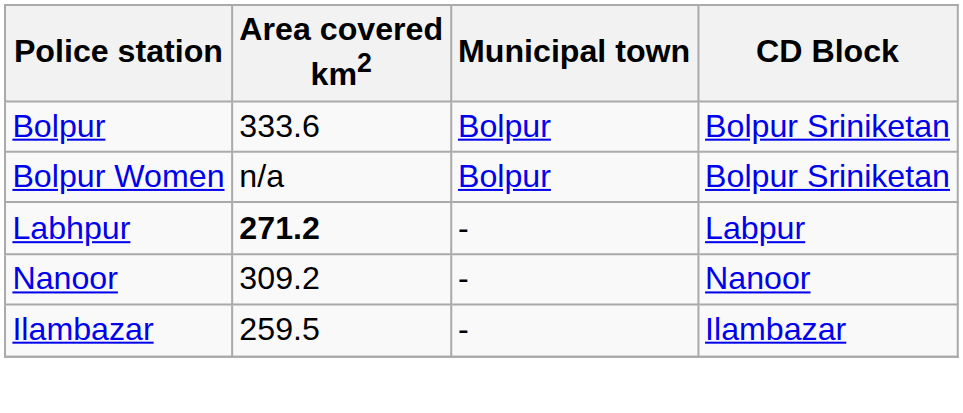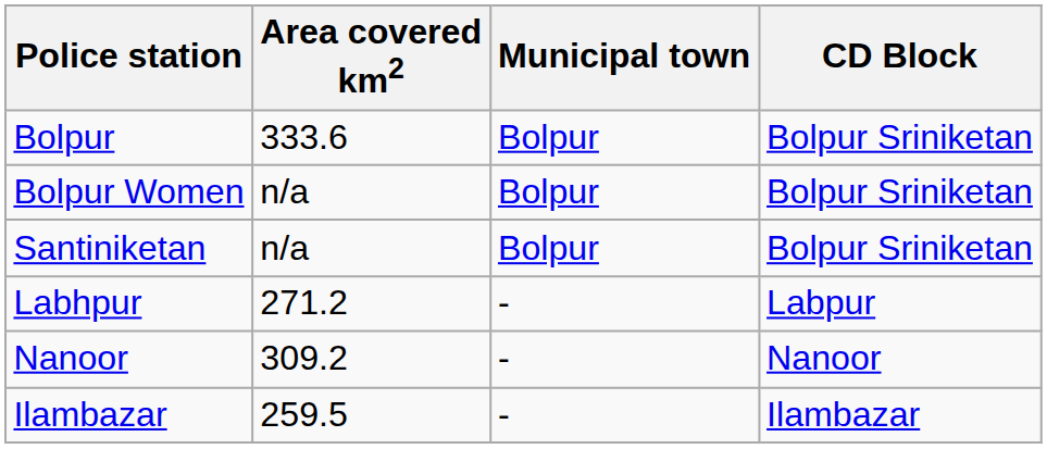+ row: Santiniketan | n/a | Bolpur | Bolpur Sriniketan
Labhpur | Area covered km2: bold -> normal
